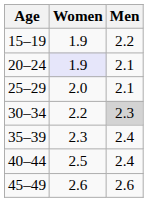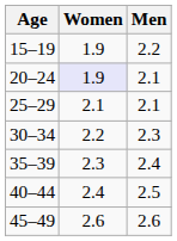25–29 | Women: 2.0 -> 2.1
30–34 | Men: lightgrey background -> no background
40–44 | Women: 2.5 -> 2.4
40–44 | Men: 2.4 -> 2.5
